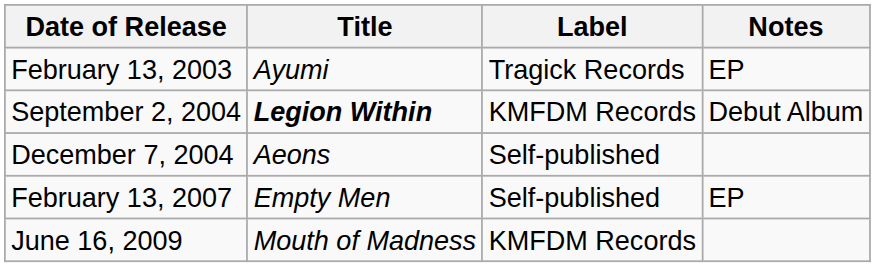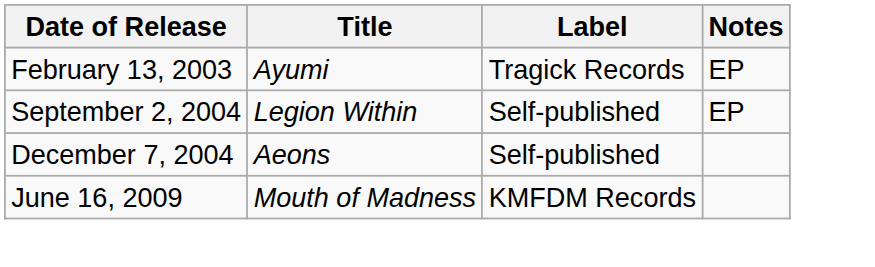September 2, 2004 | Title: bold -> normal
September 2, 2004 | Label: KMFDM Records -> Self-published
September 2, 2004 | Notes: Debut Album -> EP
- row: February 13, 2007 | Empty Men | Self-published | EP
